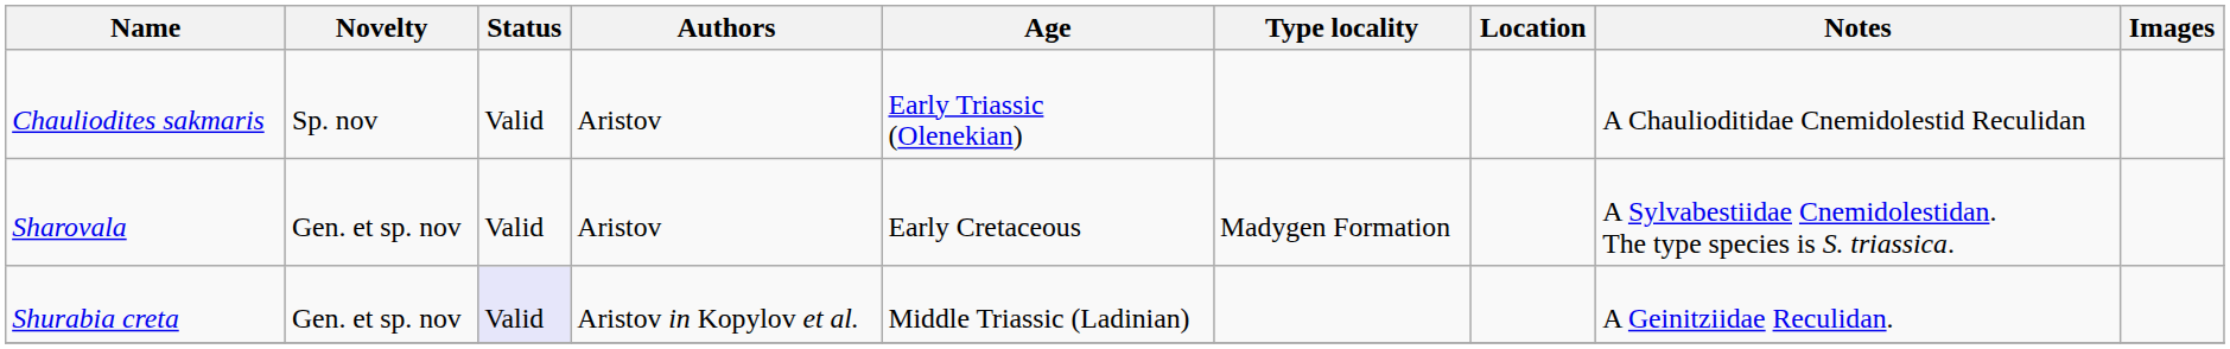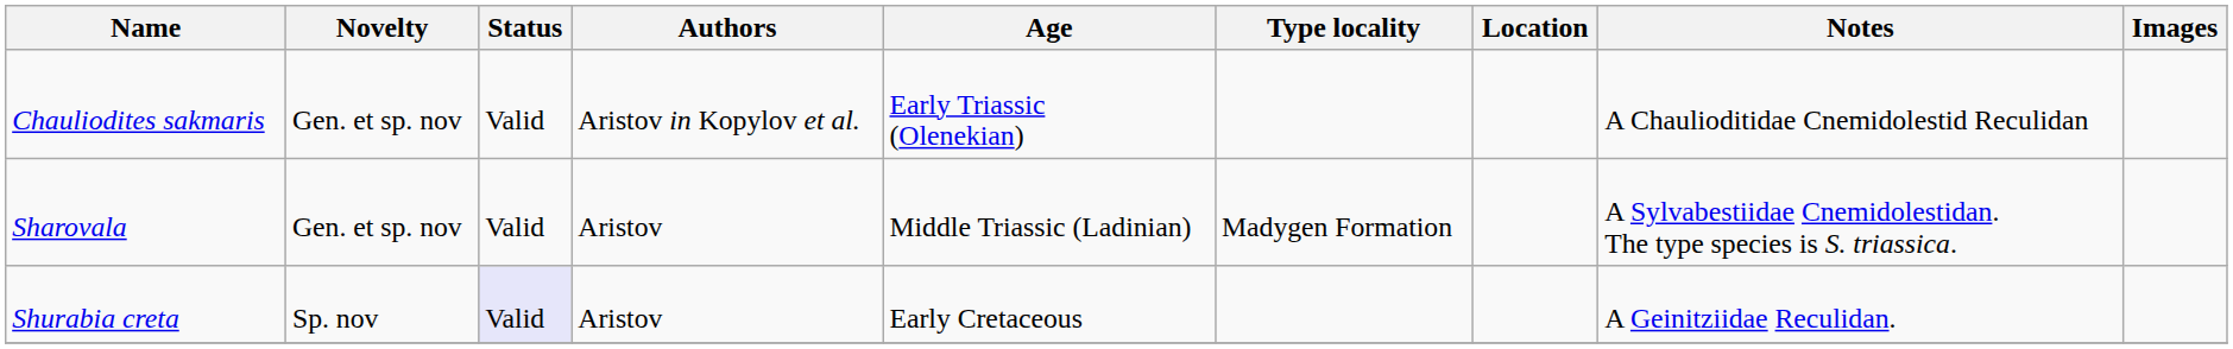Chauliodites sakmaris | Novelty: Sp. nov -> Gen. et sp. nov
Chauliodites sakmaris | Authors: Aristov -> Aristov in Kopylov et al.
Sharovala | Age: Early Cretaceous -> Middle Triassic (Ladinian)
Shurabia creta | Novelty: Gen. et sp. nov -> Sp. nov
Shurabia creta | Authors: Aristov in Kopylov et al. -> Aristov
Shurabia creta | Age: Middle Triassic (Ladinian) -> Early Cretaceous
